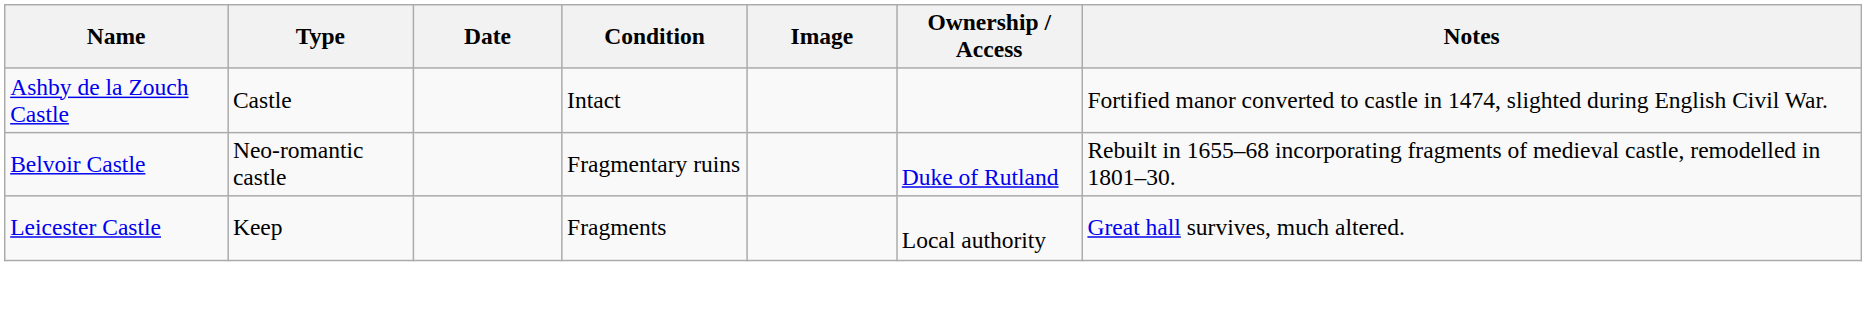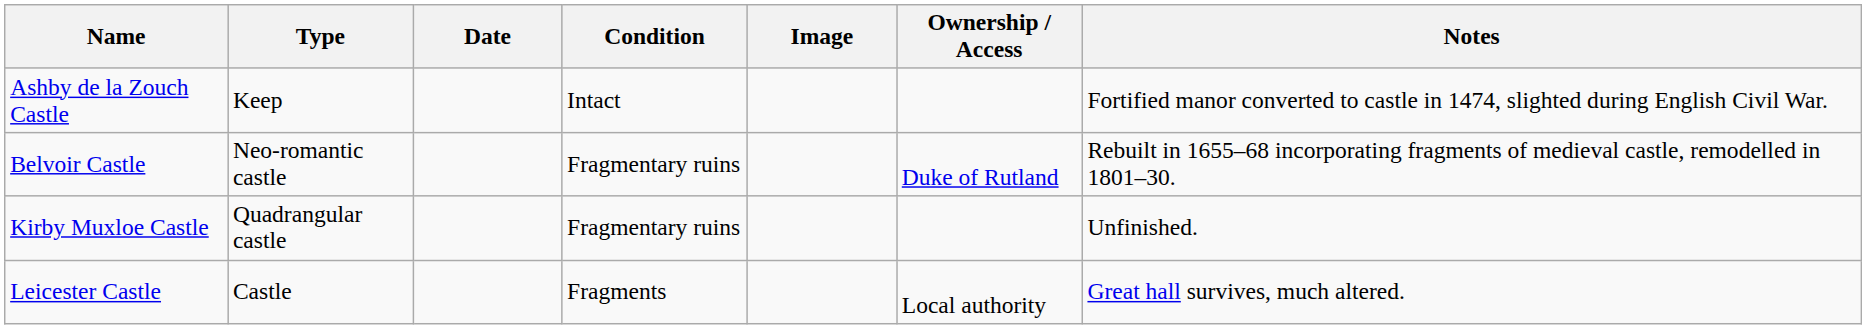Ashby de la Zouch Castle | Type: Castle -> Keep
+ row: Kirby Muxloe Castle | Quadrangular castle | Fragmentary ruins | Unfinished.
Leicester Castle | Type: Keep -> Castle
